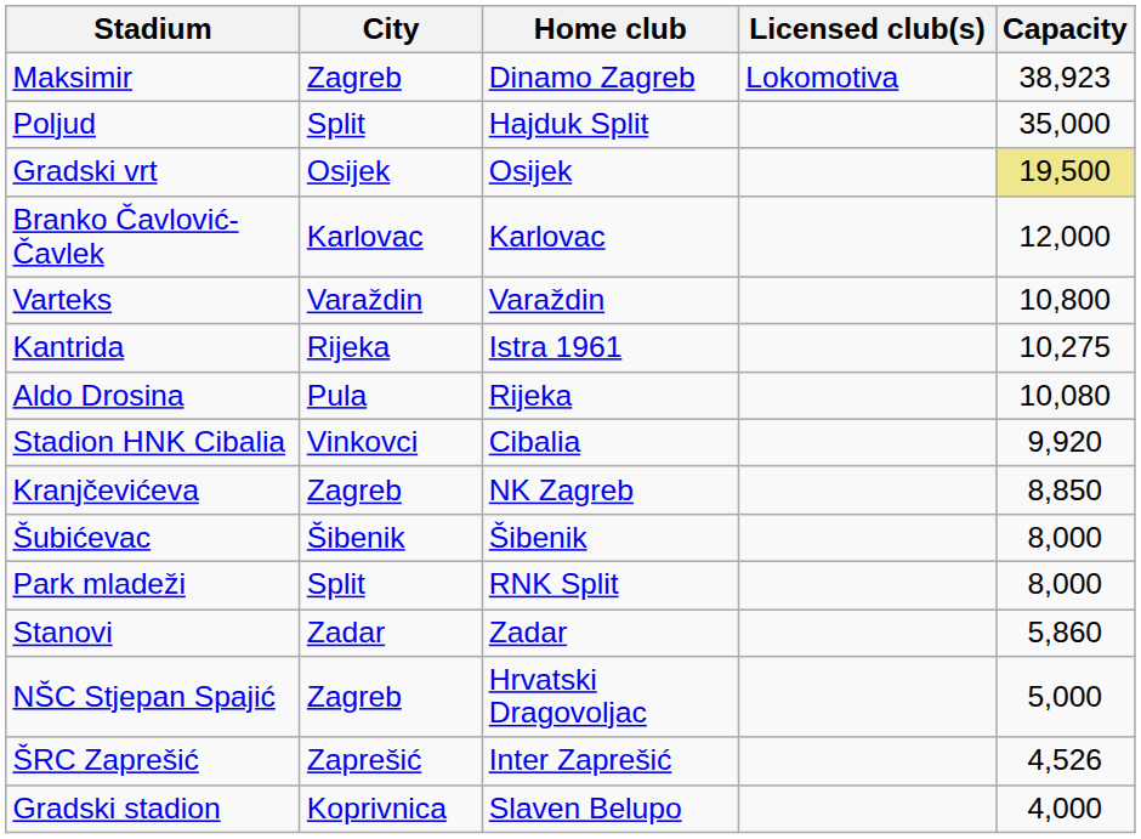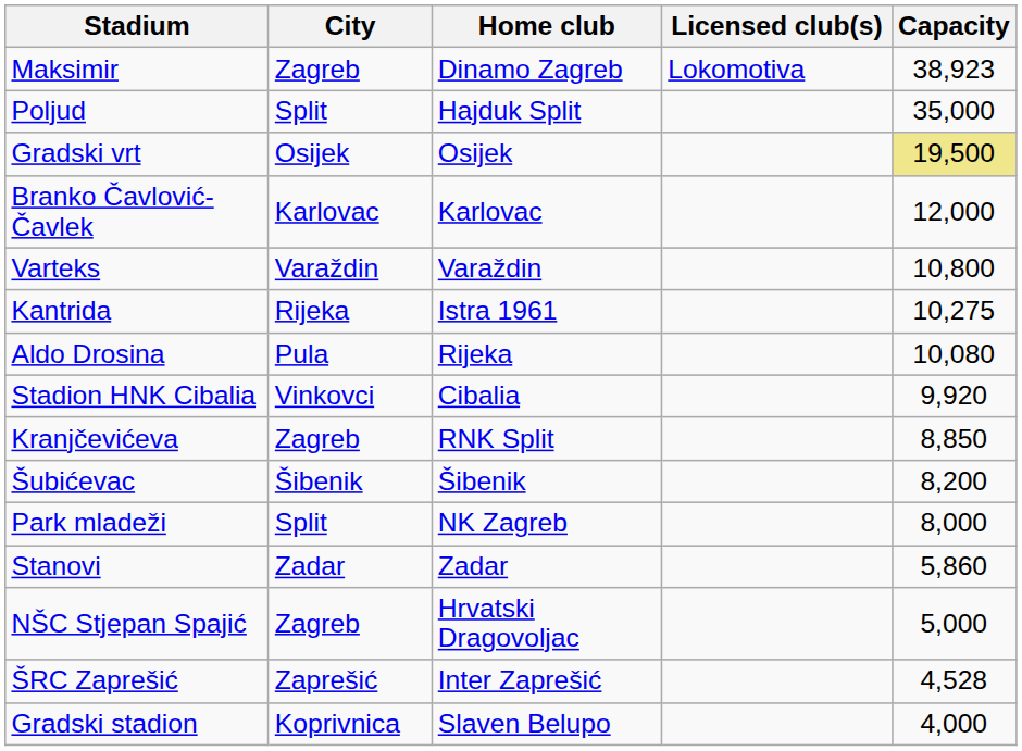Kranjčevićeva | Home club: NK Zagreb -> RNK Split
Šubićevac | Capacity: 8,000 -> 8,200
Park mladeži | Home club: RNK Split -> NK Zagreb
ŠRC Zaprešić | Capacity: 4,526 -> 4,528
